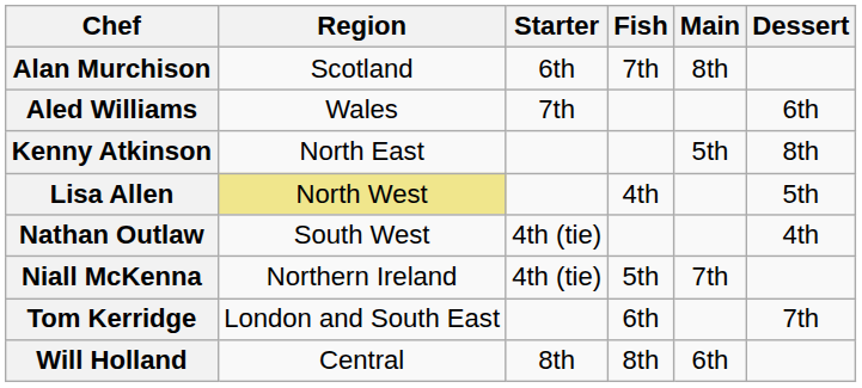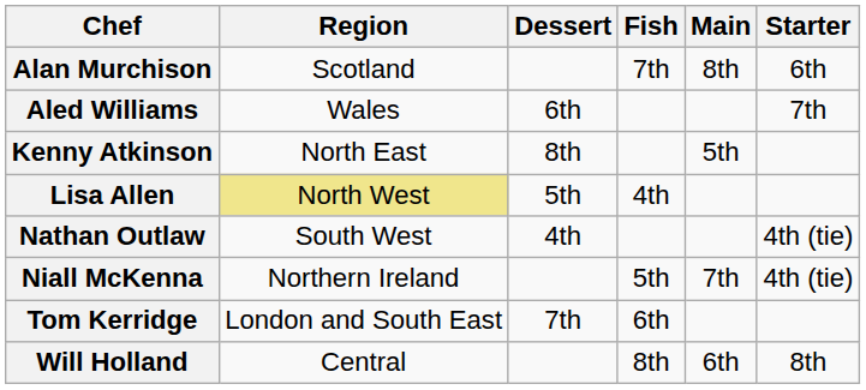columns swapped: Starter <-> Dessert
